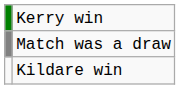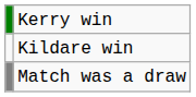rows swapped: Kildare win <-> Match was a draw
